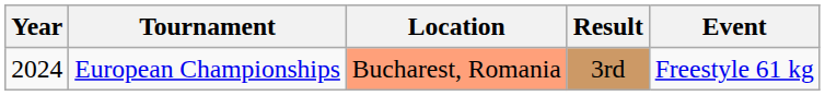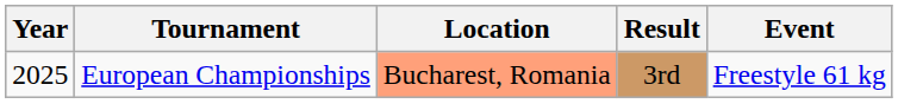European Championships | Year: 2024 -> 2025
